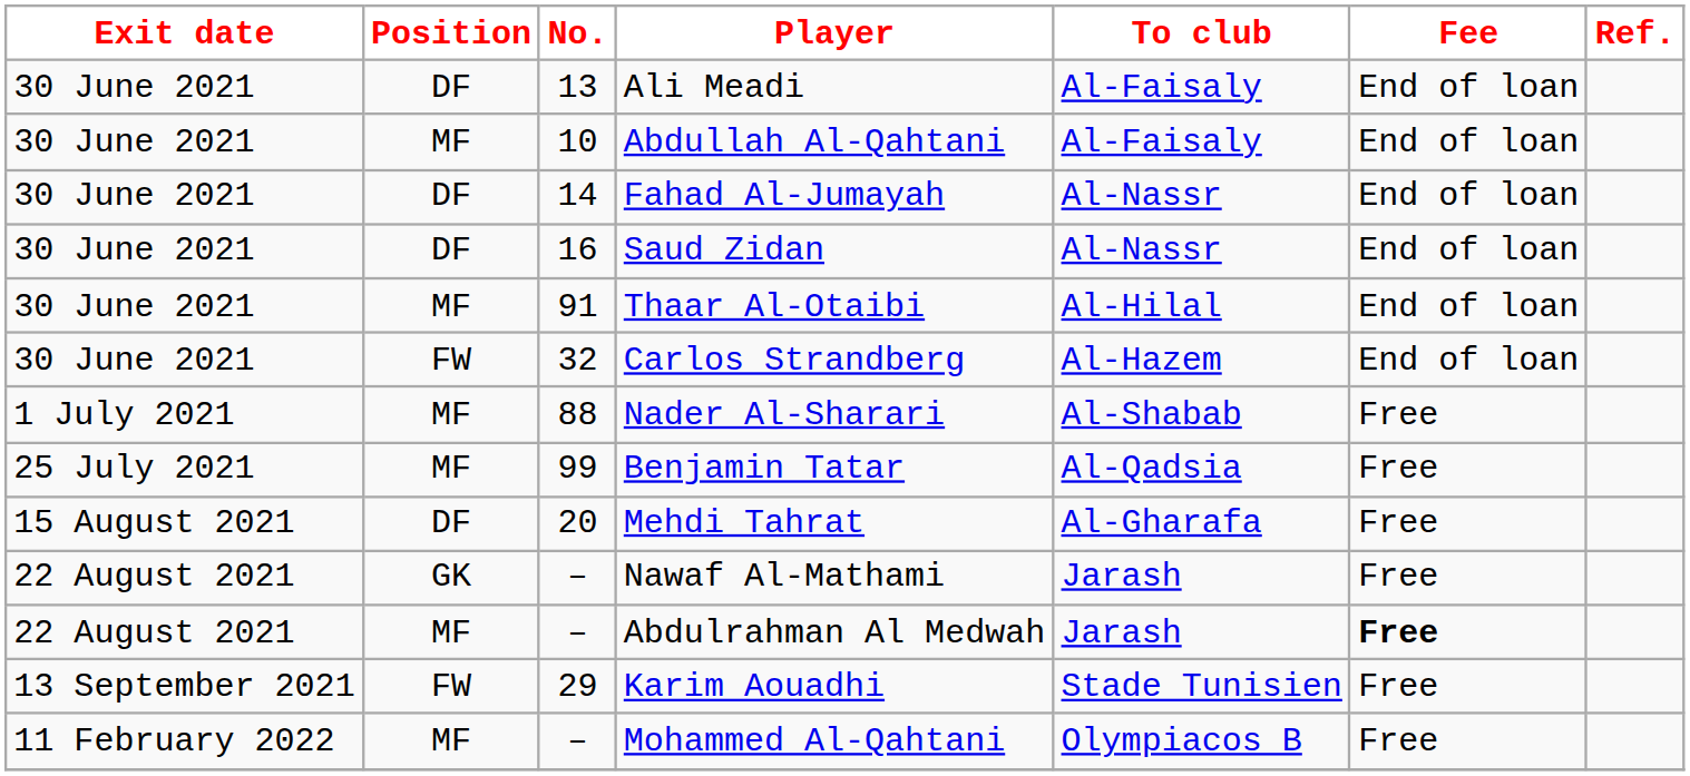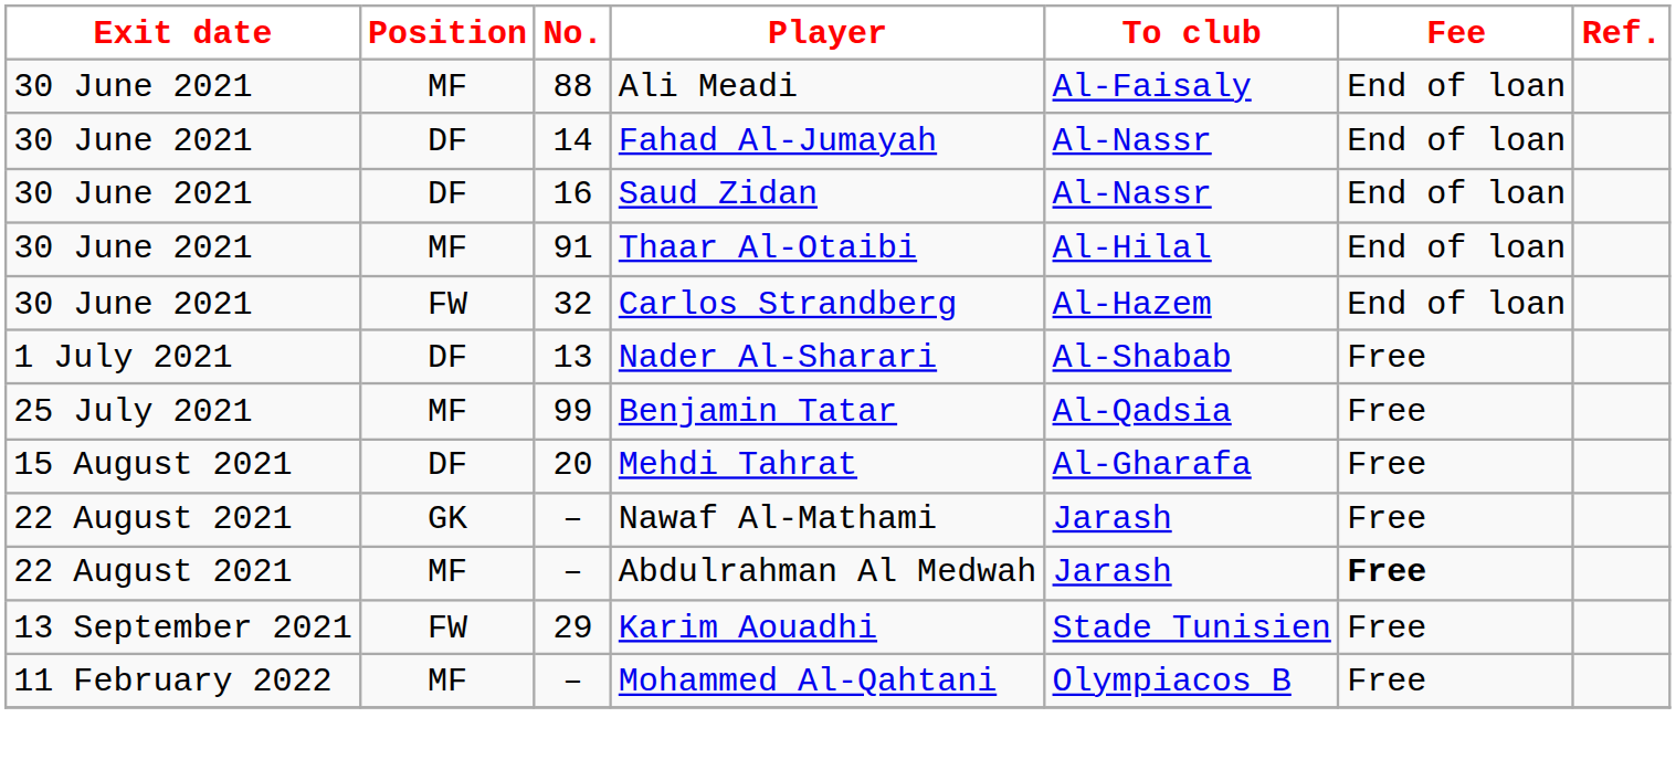Ali Meadi | Position: DF -> MF
Ali Meadi | No.: 13 -> 88
- row: 30 June 2021 | MF | 10 | Abdullah Al-Qahtani | Al-Faisaly | End of loan
Nader Al-Sharari | Position: MF -> DF
Nader Al-Sharari | No.: 88 -> 13
